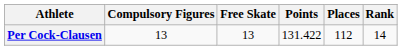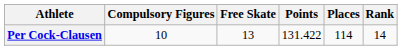Per Cock-Clausen | Compulsory Figures: 13 -> 10
Per Cock-Clausen | Places: 112 -> 114
